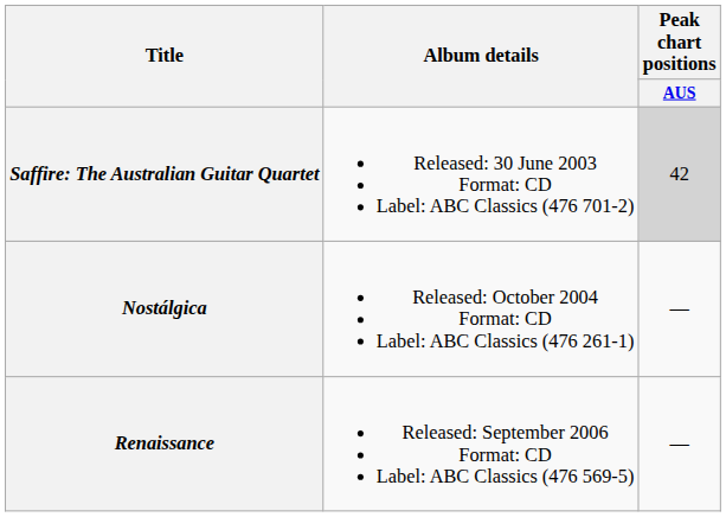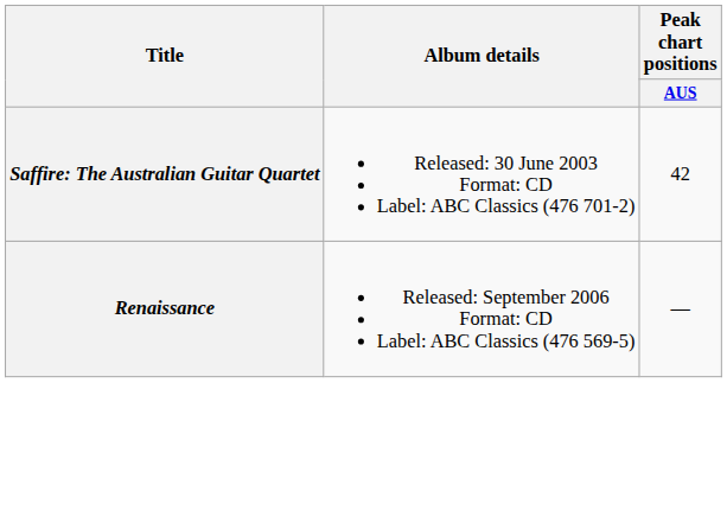Saffire: The Australian Guitar Quartet | Peak chart positions / AUS: lightgrey background -> no background
- row: Nostálgica | Released: October 2004 Format: CD Label: ABC Classics (476 261-1) | —
